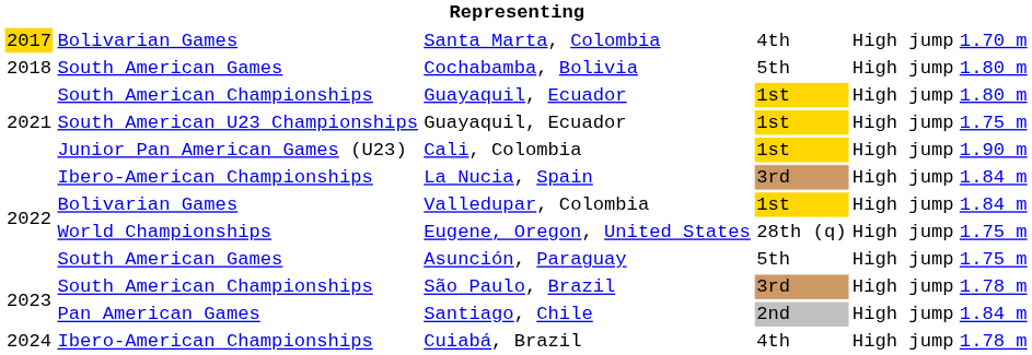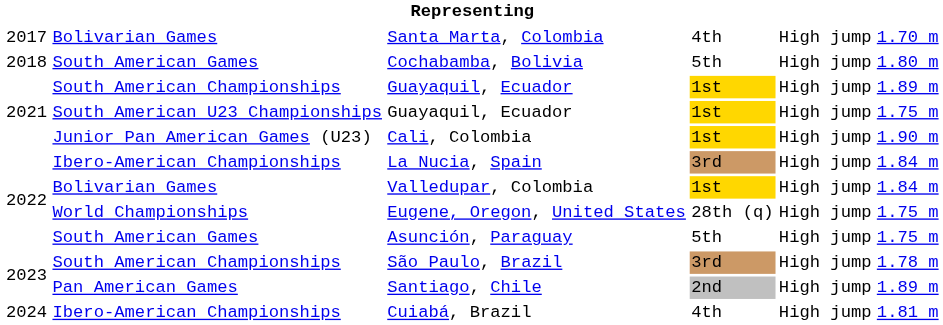Santa Marta, Colombia | column 1: gold background -> no background
South American Championships / Guayaquil, Ecuador | column 6: 1.80 m -> 1.89 m
Santiago, Chile | column 6: 1.84 m -> 1.89 m
Cuiabá, Brazil | column 6: 1.78 m -> 1.81 m
